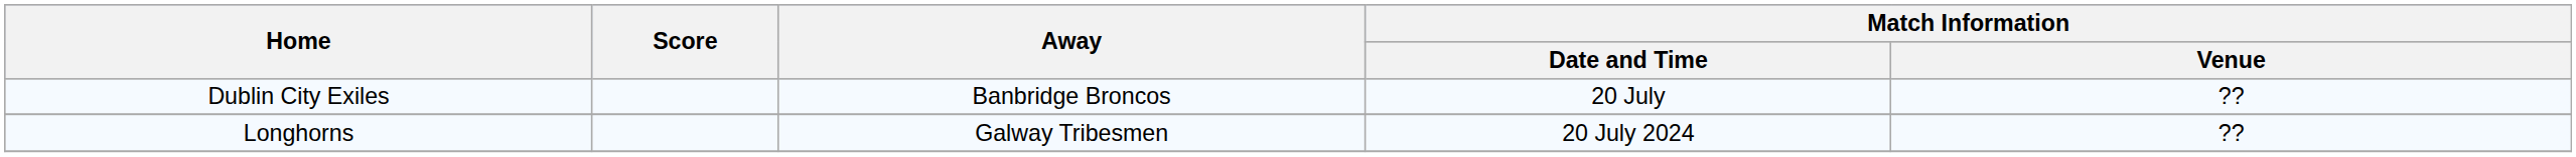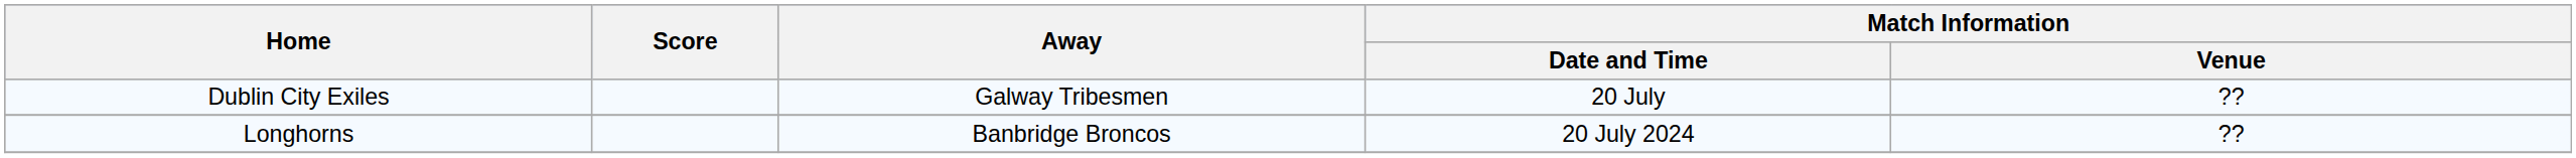Dublin City Exiles | Away: Banbridge Broncos -> Galway Tribesmen
Longhorns | Away: Galway Tribesmen -> Banbridge Broncos
